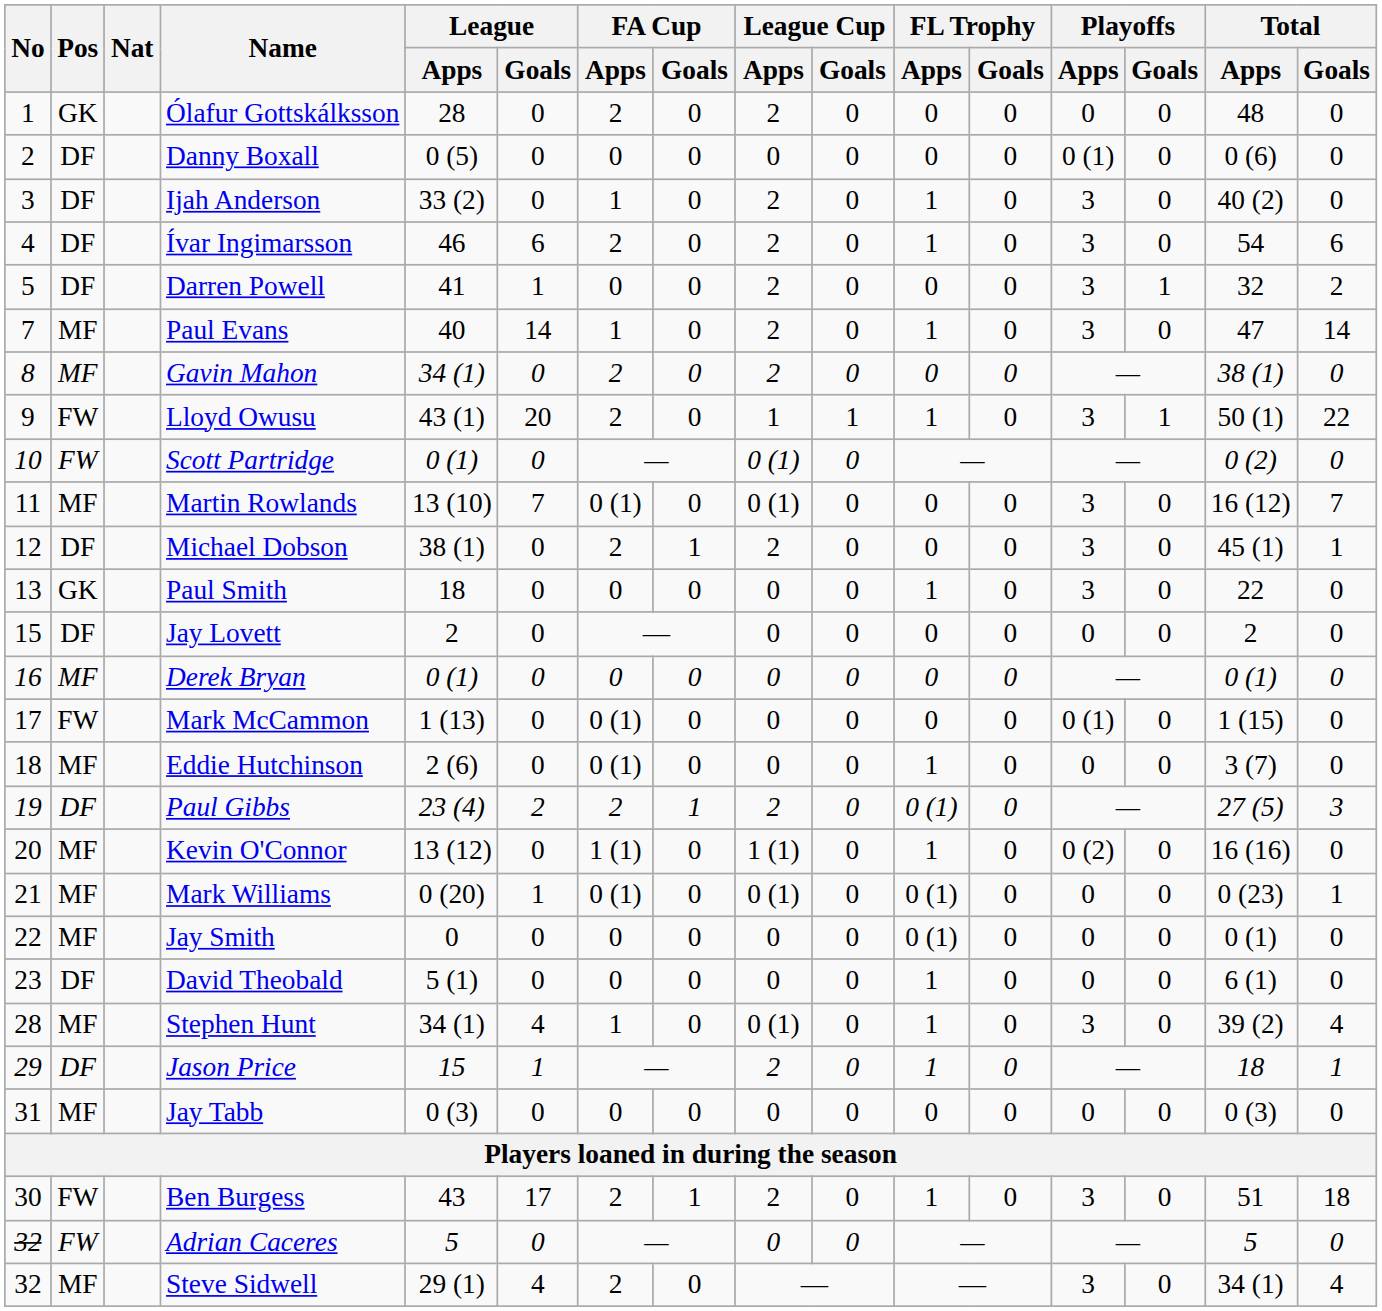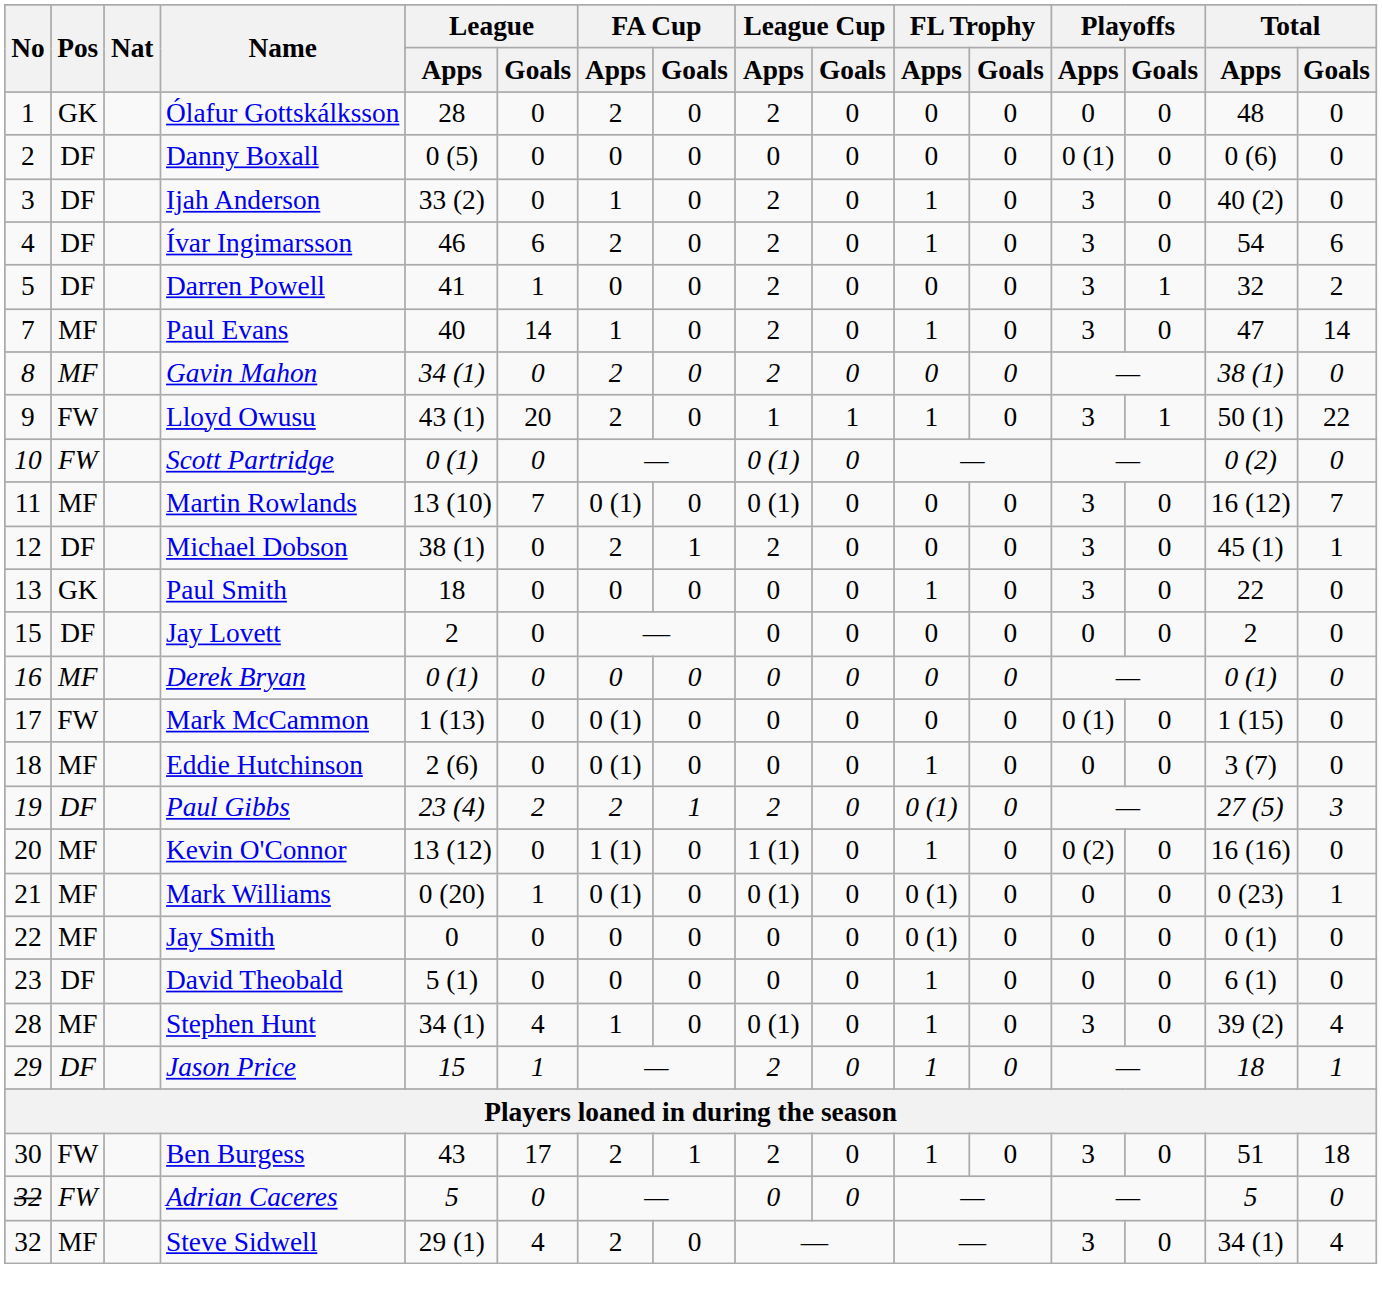- row: 31 | MF | Jay Tabb | 0 (3) | 0 | 0 | 0 | 0 | 0 | 0 | 0 | 0 | 0 | 0 (3) | 0
